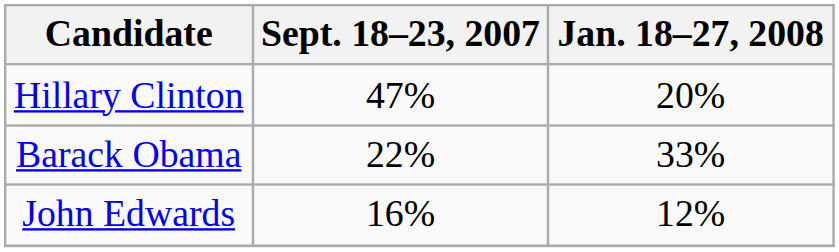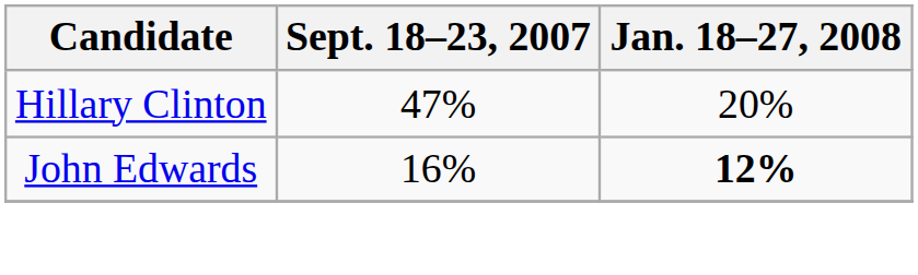- row: Barack Obama | 22% | 33%
John Edwards | Jan. 18–27, 2008: normal -> bold
